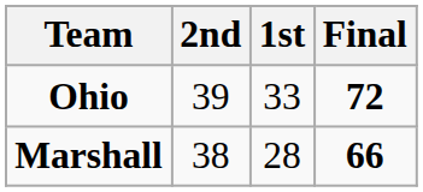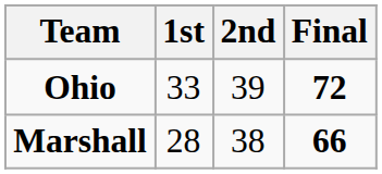columns swapped: 1st <-> 2nd
